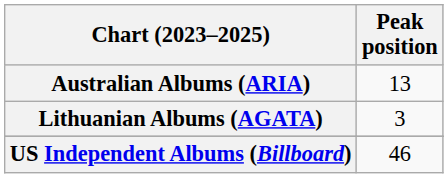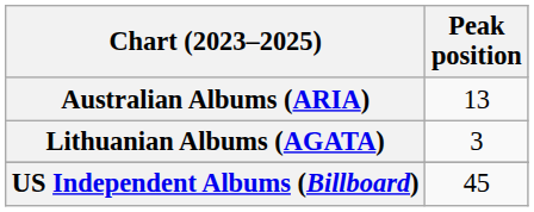US Independent Albums (Billboard) | Peak position: 46 -> 45
